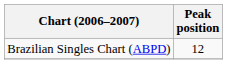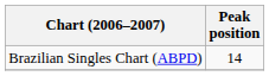Brazilian Singles Chart (ABPD) | Peak position: 12 -> 14
